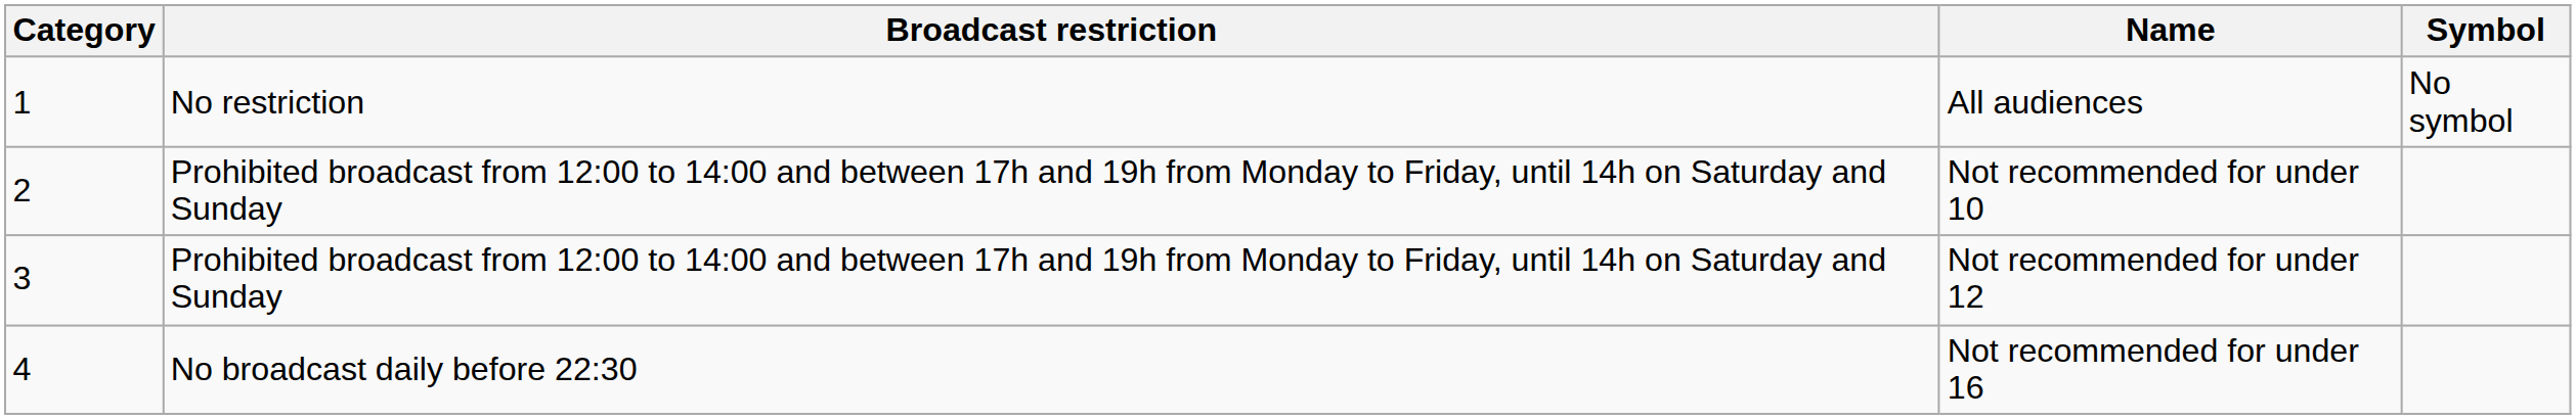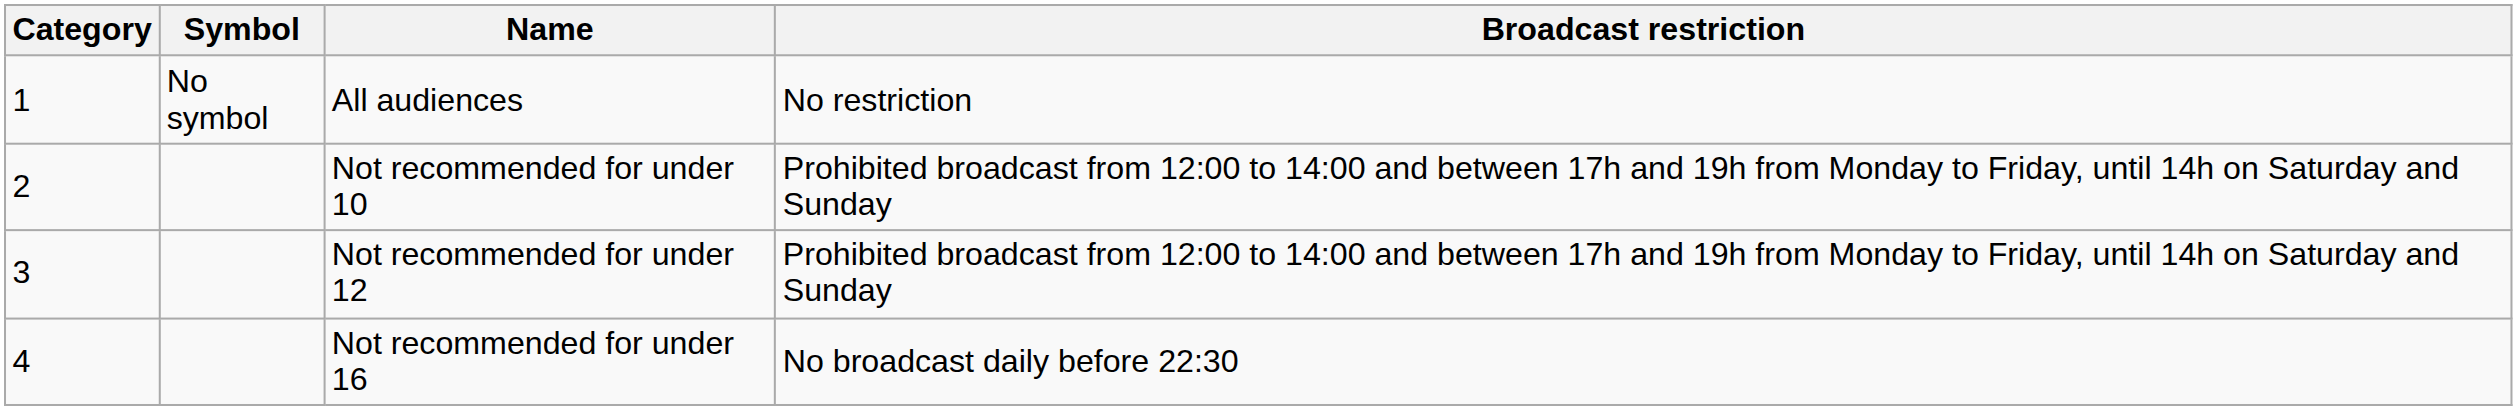columns swapped: Symbol <-> Broadcast restriction
